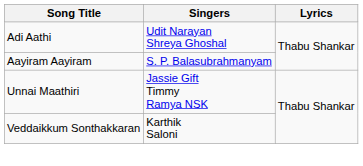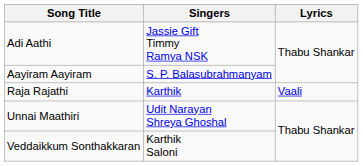Adi Aathi | Singers: Udit Narayan Shreya Ghoshal -> Jassie Gift Timmy Ramya NSK
+ row: Raja Rajathi | Karthik | Vaali
Unnai Maathiri | Singers: Jassie Gift Timmy Ramya NSK -> Udit Narayan Shreya Ghoshal
